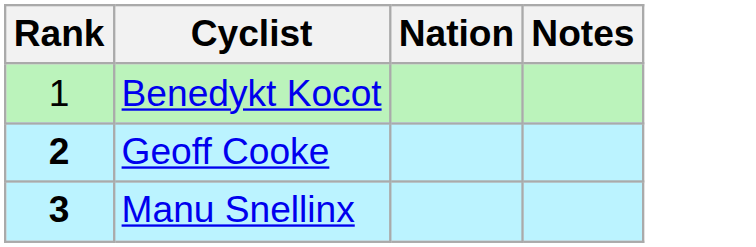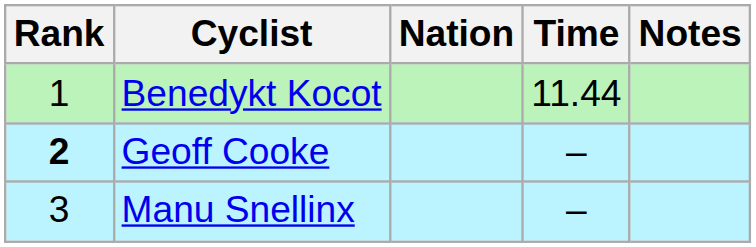+ column: Time | 11.44 | – | –
Manu Snellinx | Rank: bold -> normal
